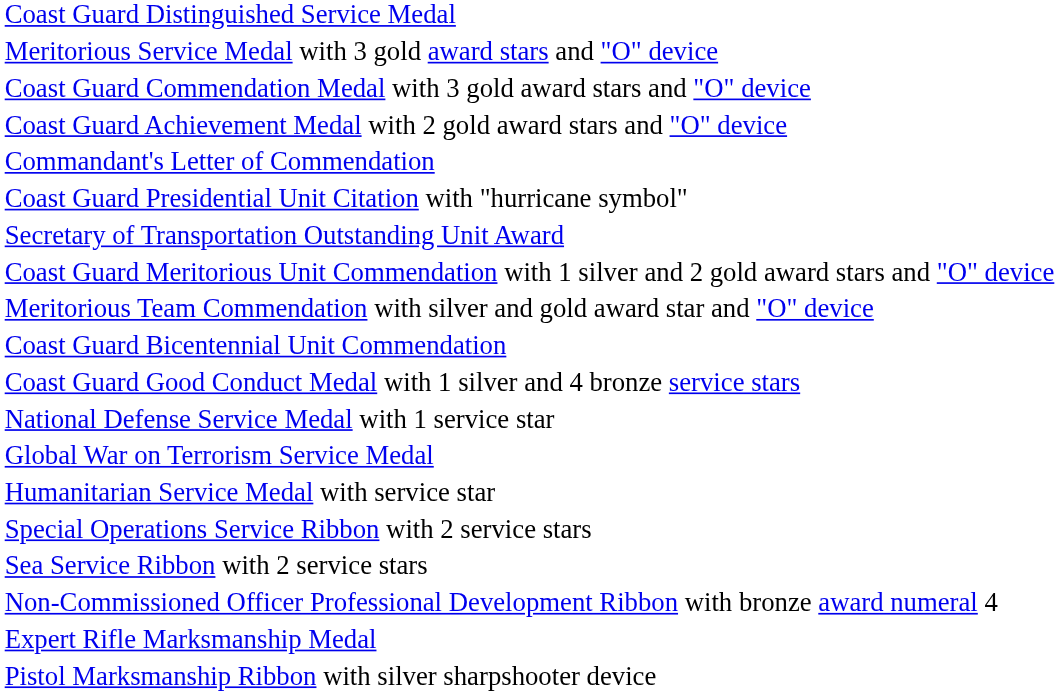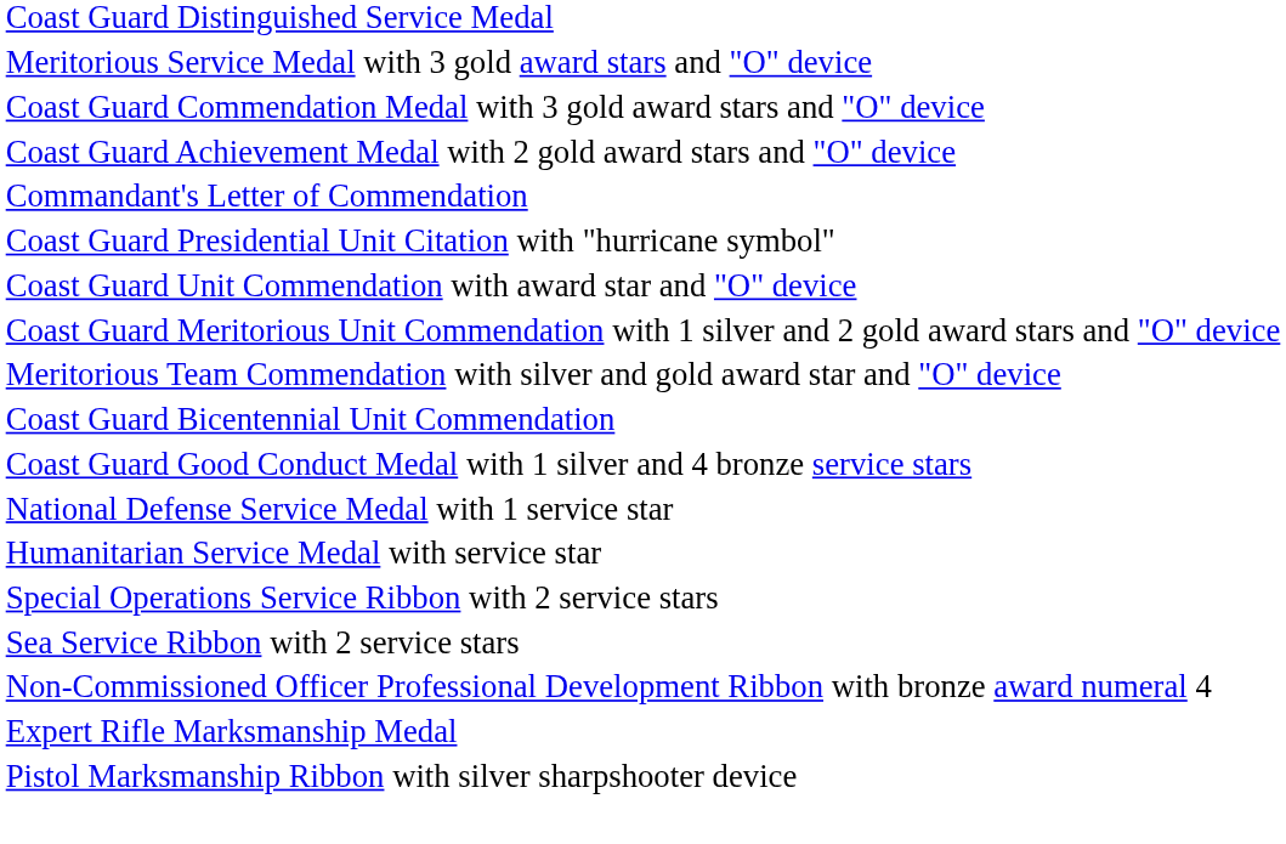- row: Secretary of Transportation Outstanding Unit Award
+ row: Coast Guard Unit Commendation with award star and "O" device
- row: Global War on Terrorism Service Medal
